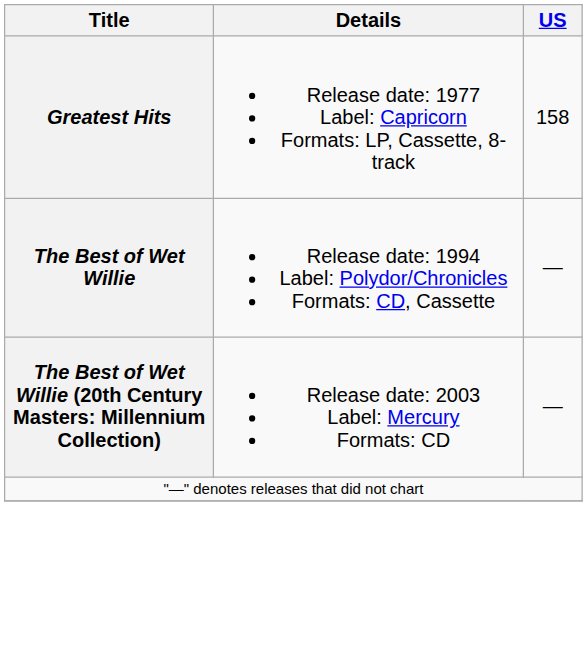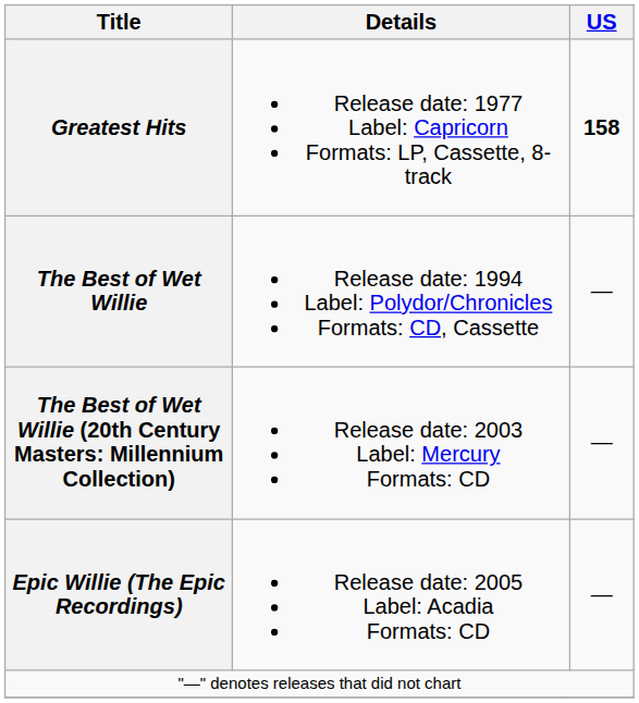Greatest Hits | US: normal -> bold
+ row: Epic Willie (The Epic Recordings) | Release date: 2005 Label: Acadia Formats: CD | —
